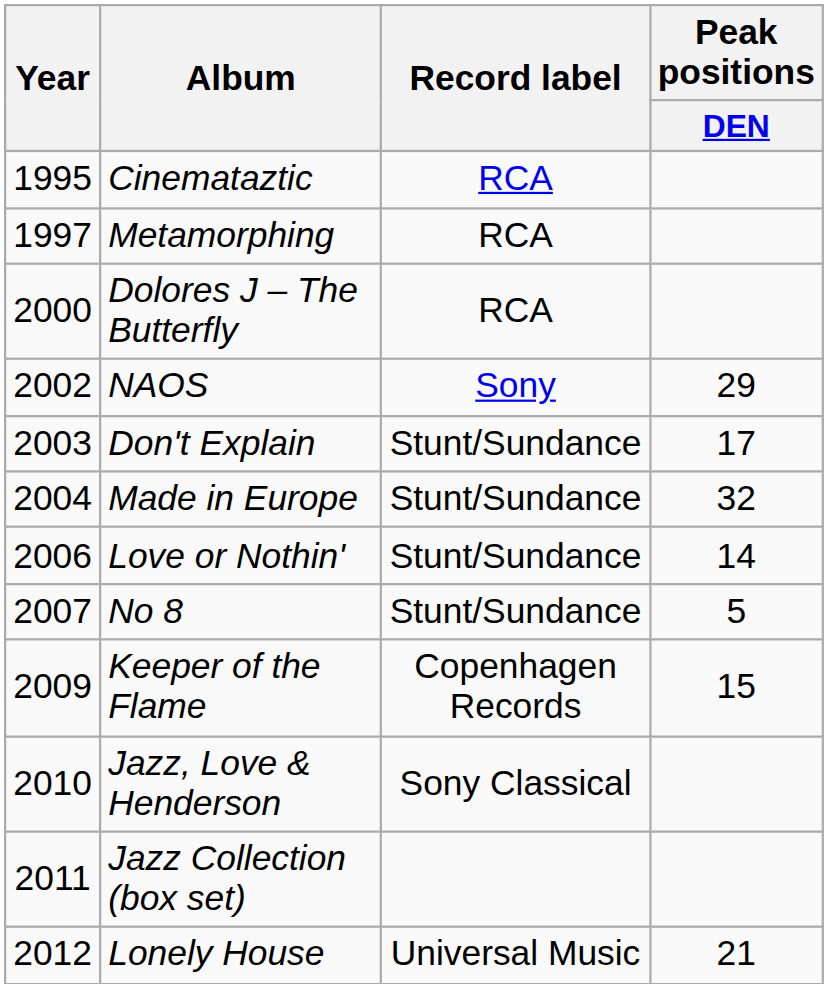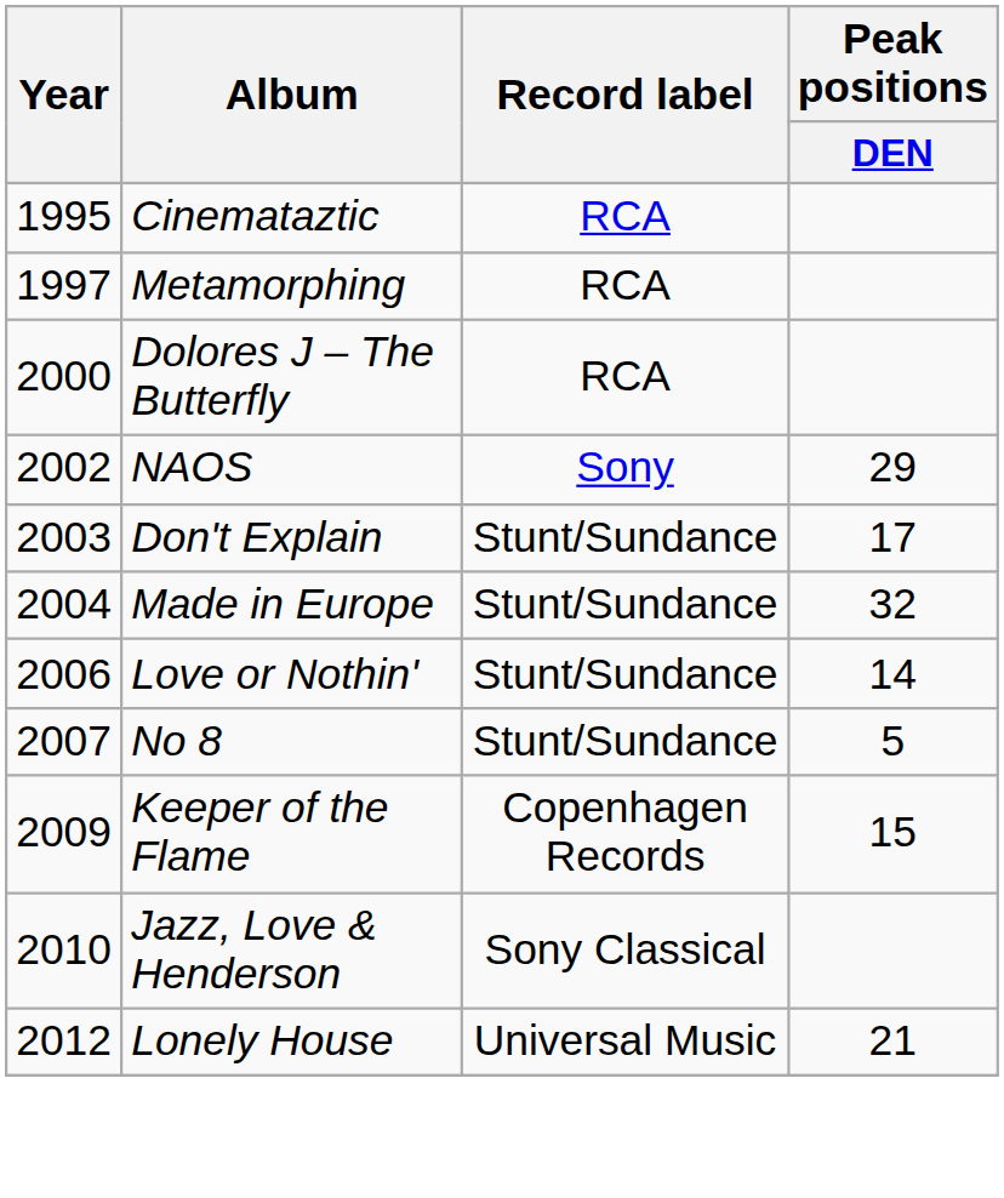- row: 2011 | Jazz Collection (box set)
